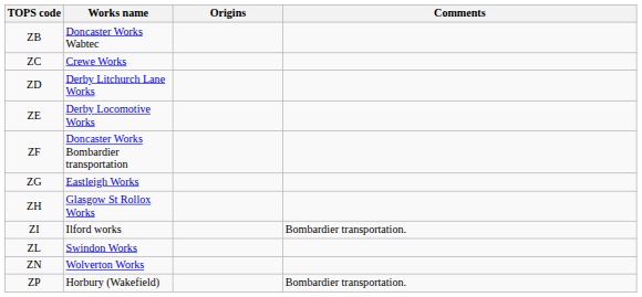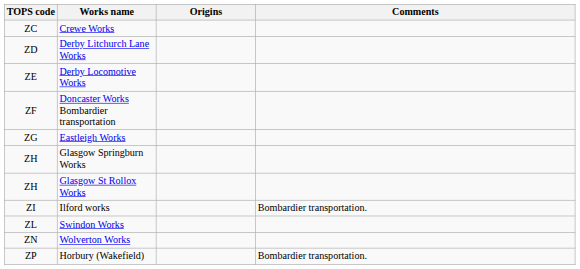- row: ZB | Doncaster Works Wabtec
+ row: ZH | Glasgow Springburn Works
